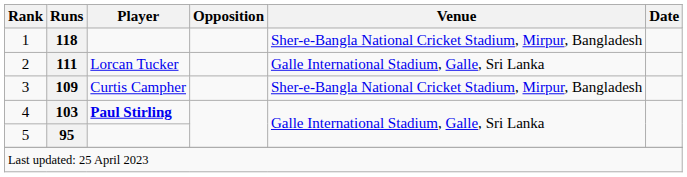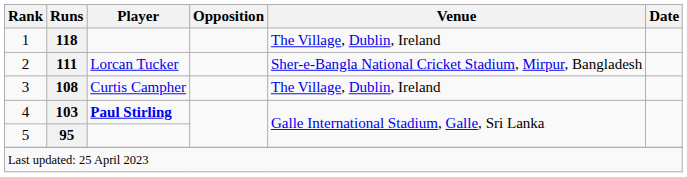1 | Venue: Sher-e-Bangla National Cricket Stadium, Mirpur, Bangladesh -> The Village, Dublin, Ireland
2 | Venue: Galle International Stadium, Galle, Sri Lanka -> Sher-e-Bangla National Cricket Stadium, Mirpur, Bangladesh
3 | Runs: 109 -> 108
3 | Venue: Sher-e-Bangla National Cricket Stadium, Mirpur, Bangladesh -> The Village, Dublin, Ireland
